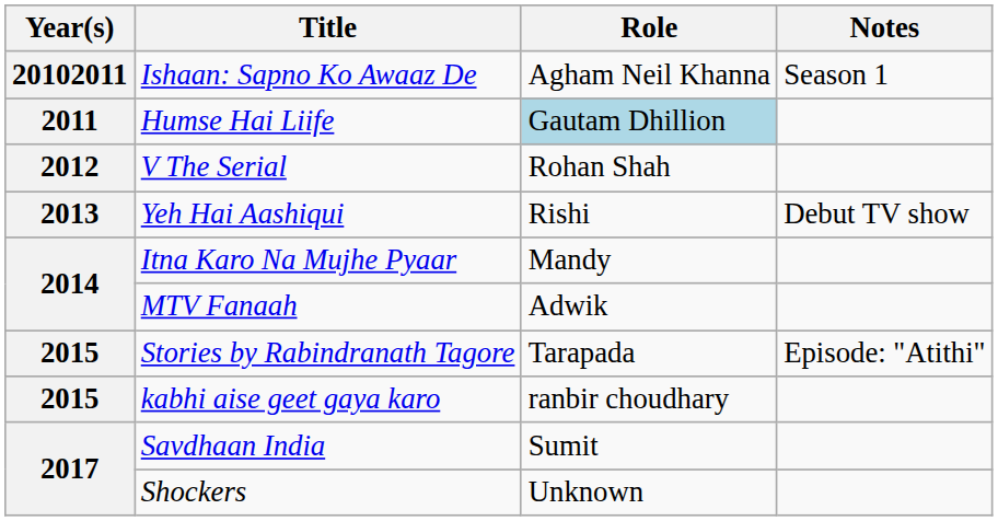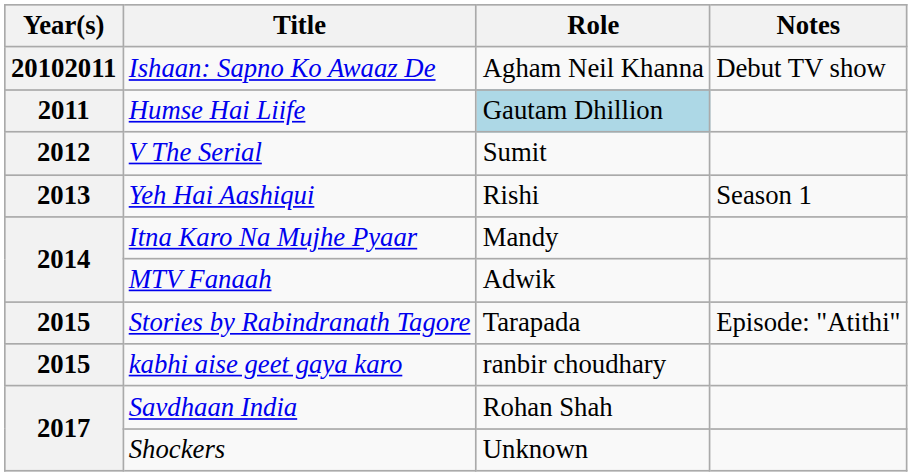Ishaan: Sapno Ko Awaaz De | Notes: Season 1 -> Debut TV show
V The Serial | Role: Rohan Shah -> Sumit
Yeh Hai Aashiqui | Notes: Debut TV show -> Season 1
Savdhaan India | Role: Sumit -> Rohan Shah
